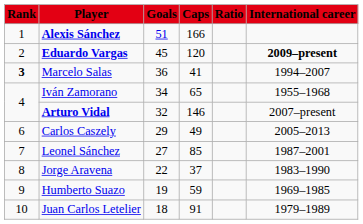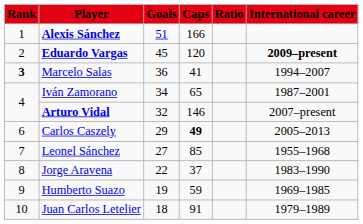Iván Zamorano | International career: 1955–1968 -> 1987–2001
Carlos Caszely | Caps: normal -> bold
Leonel Sánchez | International career: 1987–2001 -> 1955–1968
